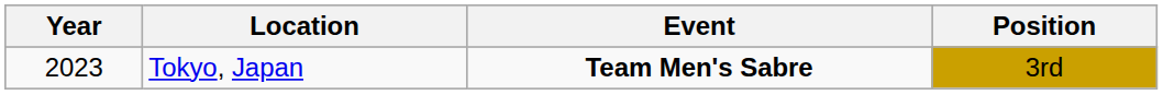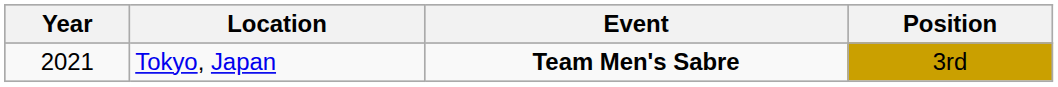Tokyo, Japan | Year: 2023 -> 2021
